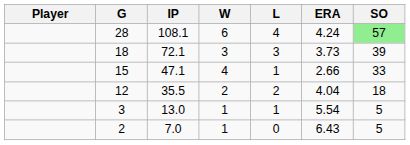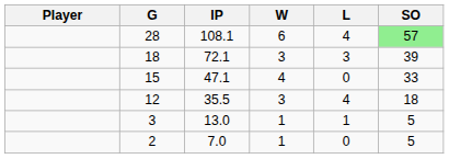- column: ERA | 4.24 | 3.73 | 2.66 | 4.04 | 5.54 | 6.43
15 | L: 1 -> 0
12 | W: 2 -> 3
12 | L: 2 -> 4
